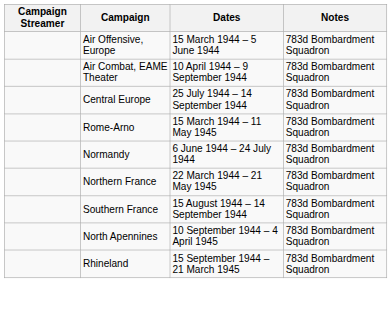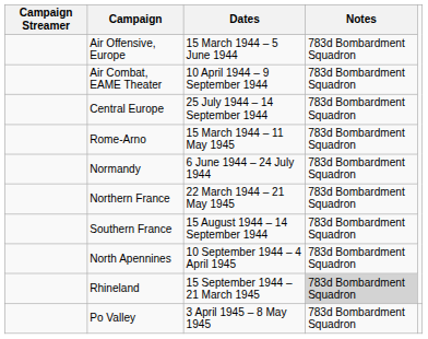Rhineland | Notes: no background -> lightgrey background
+ row: Po Valley | 3 April 1945 – 8 May 1945 | 783d Bombardment Squadron
